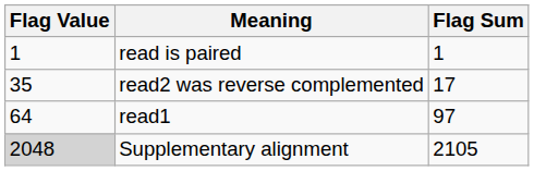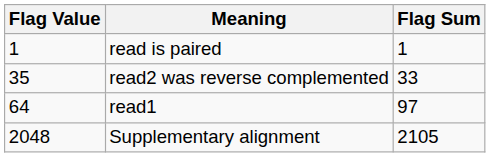read2 was reverse complemented | Flag Sum: 17 -> 33
Supplementary alignment | Flag Value: lightgrey background -> no background
